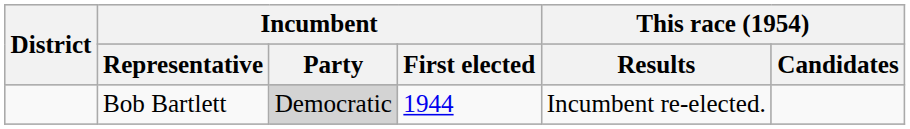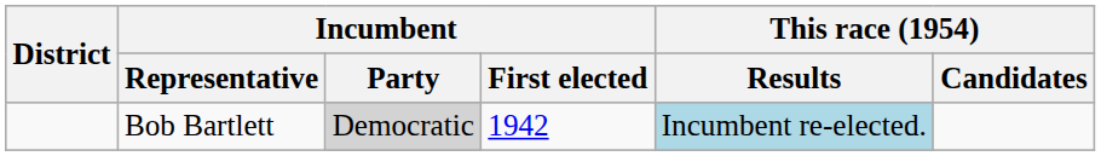Bob Bartlett | Incumbent / First elected: 1944 -> 1942
Bob Bartlett | This race (1954) / Results: no background -> lightblue background
